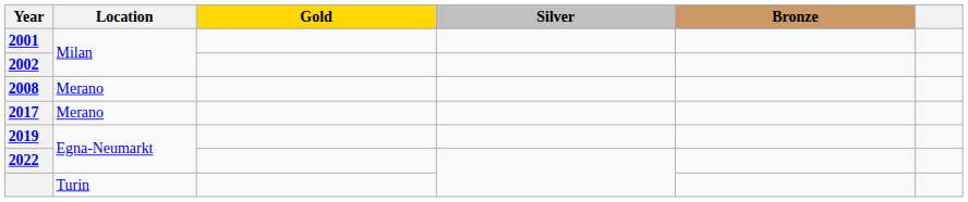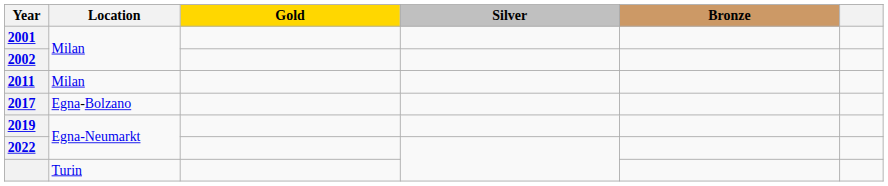- row: 2008 | Merano
+ row: 2011 | Milan
2017 | Location: Merano -> Egna-Bolzano
